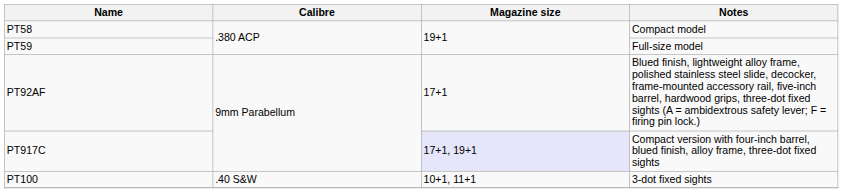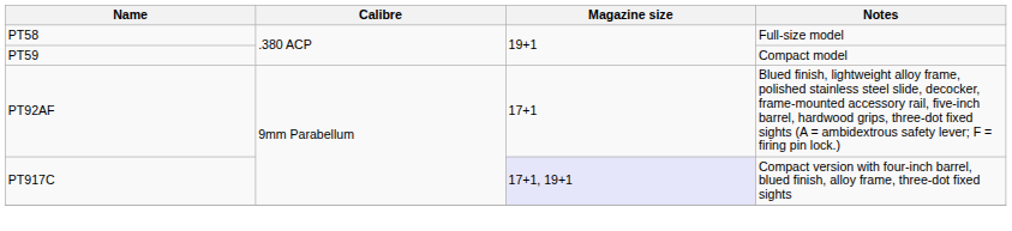PT58 | Notes: Compact model -> Full-size model
PT59 | Notes: Full-size model -> Compact model
- row: PT100 | .40 S&W | 10+1, 11+1 | 3-dot fixed sights
